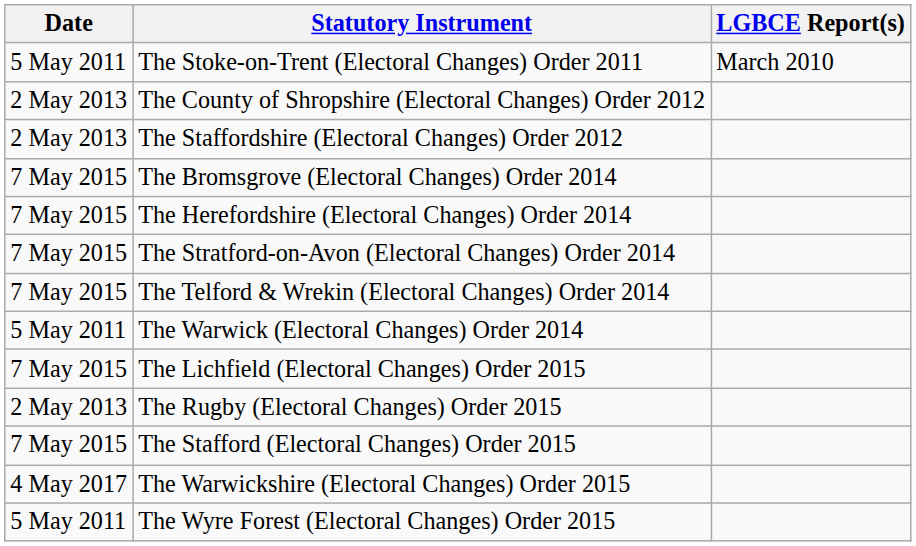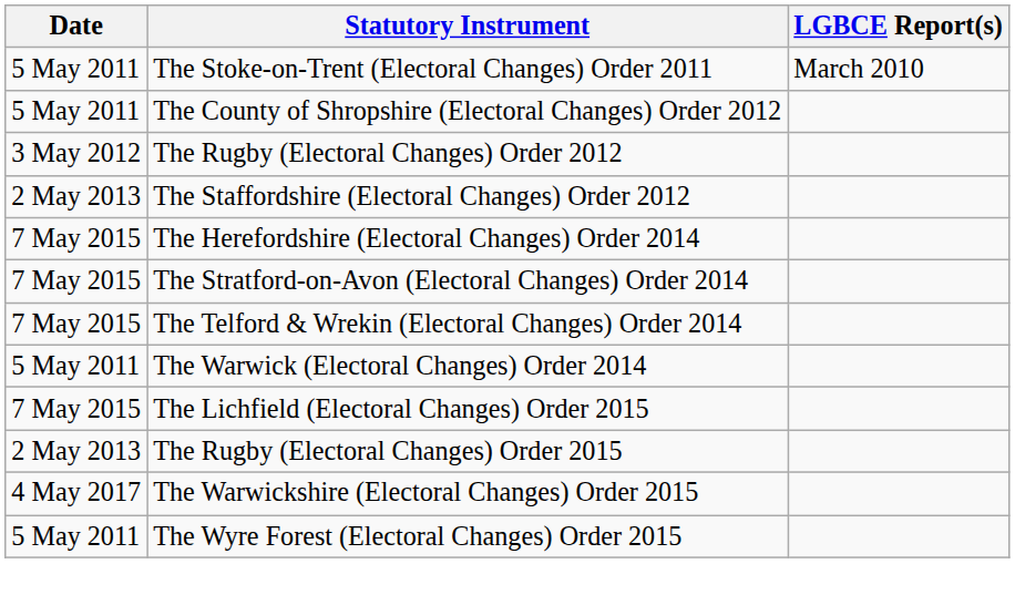The County of Shropshire (Electoral Changes) Order 2012 | Date: 2 May 2013 -> 5 May 2011
+ row: 3 May 2012 | The Rugby (Electoral Changes) Order 2012
- row: 7 May 2015 | The Bromsgrove (Electoral Changes) Order 2014
- row: 7 May 2015 | The Stafford (Electoral Changes) Order 2015
